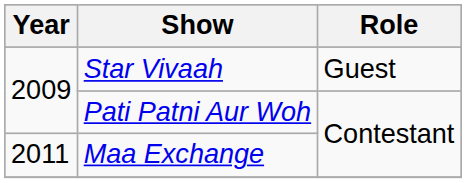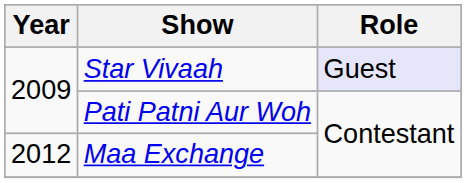Star Vivaah | Role: no background -> lavender background
Maa Exchange | Year: 2011 -> 2012
